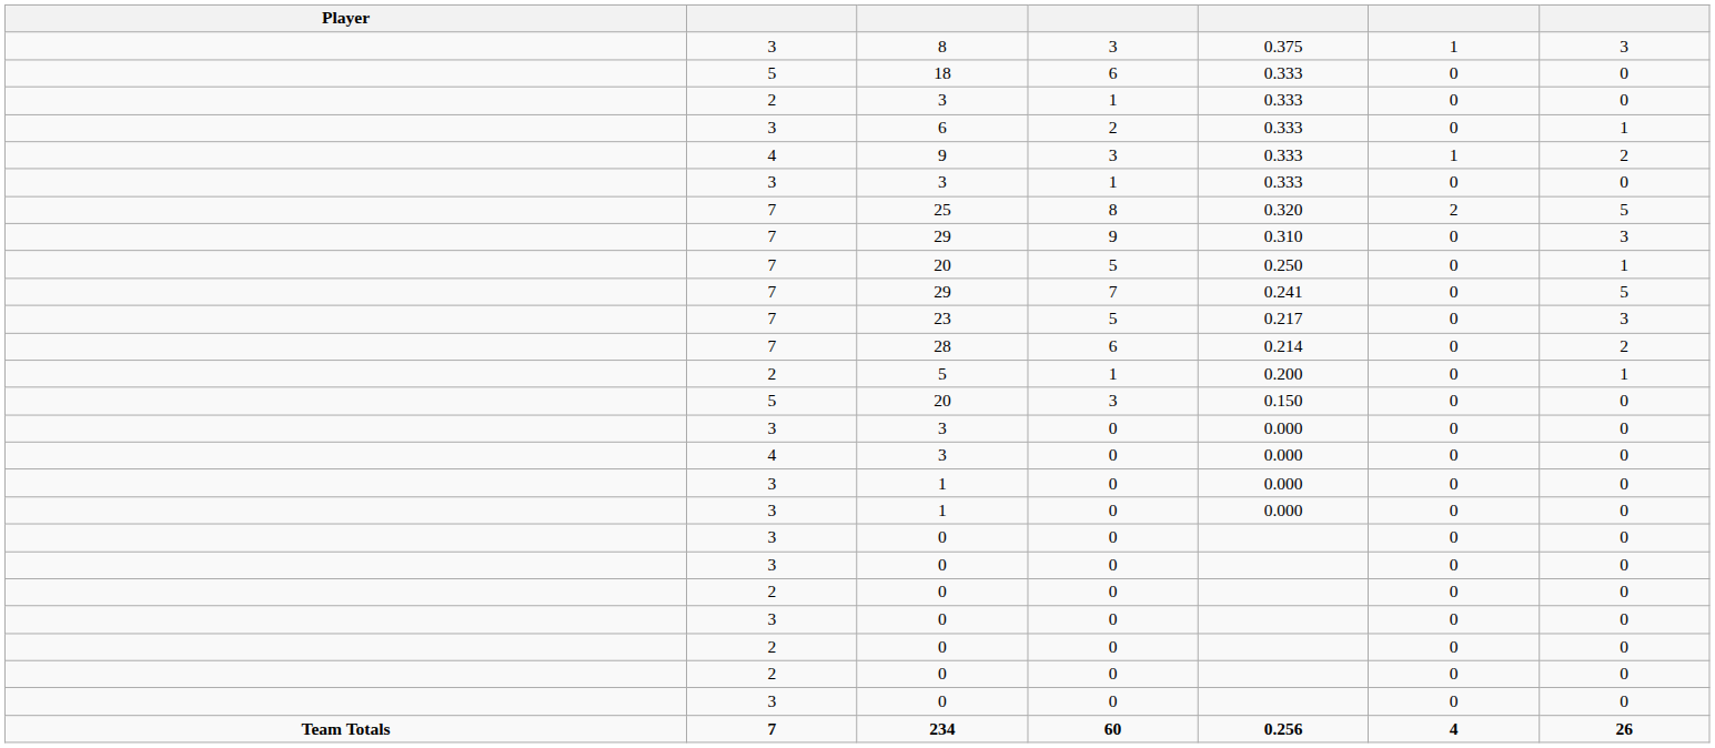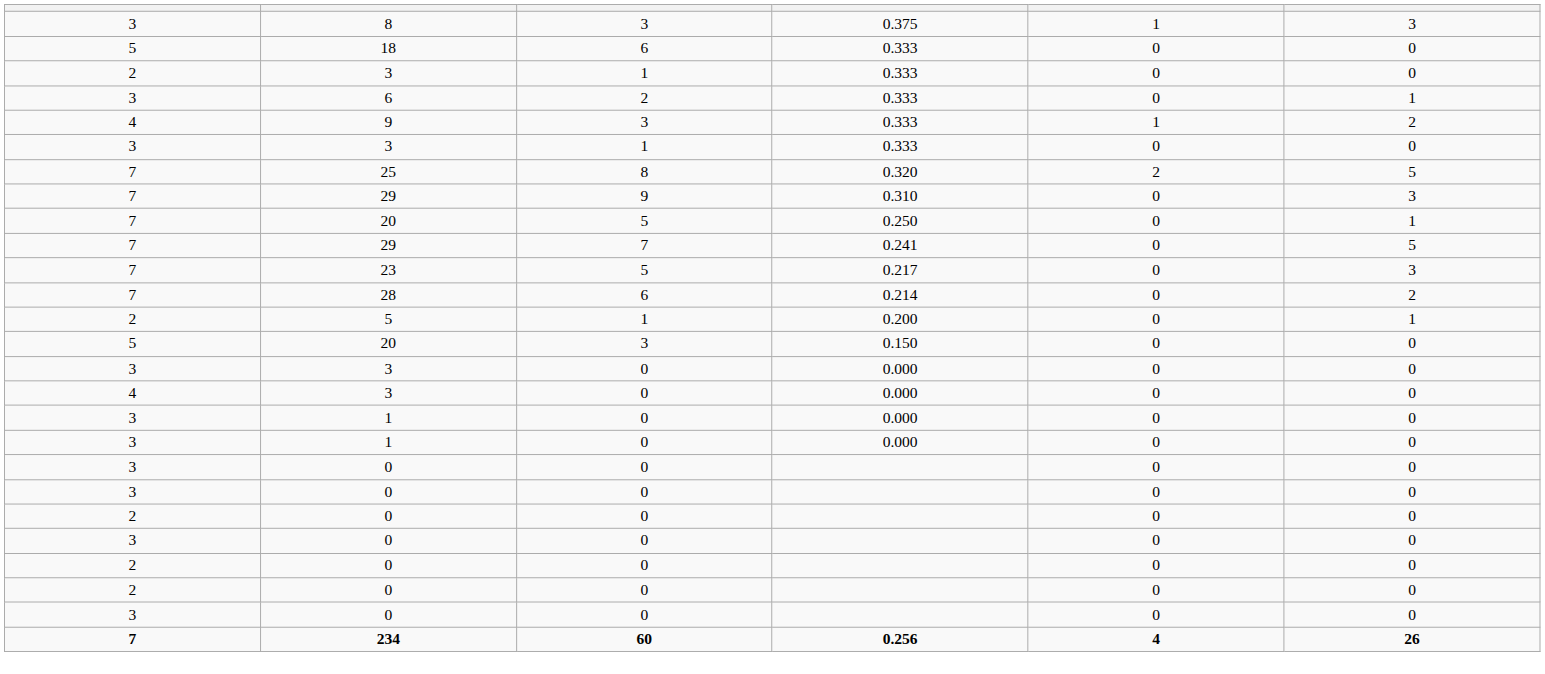- column: Player | Team Totals
